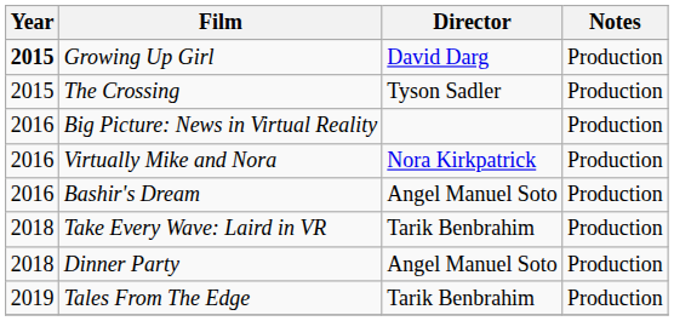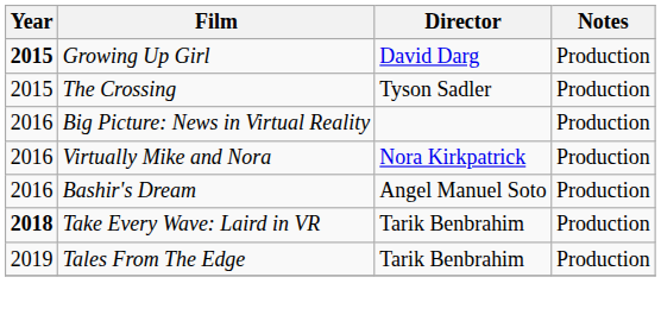Take Every Wave: Laird in VR | Year: normal -> bold
- row: 2018 | Dinner Party | Angel Manuel Soto | Production
